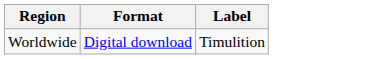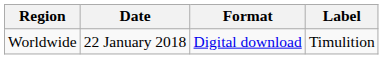+ column: Date | 22 January 2018
